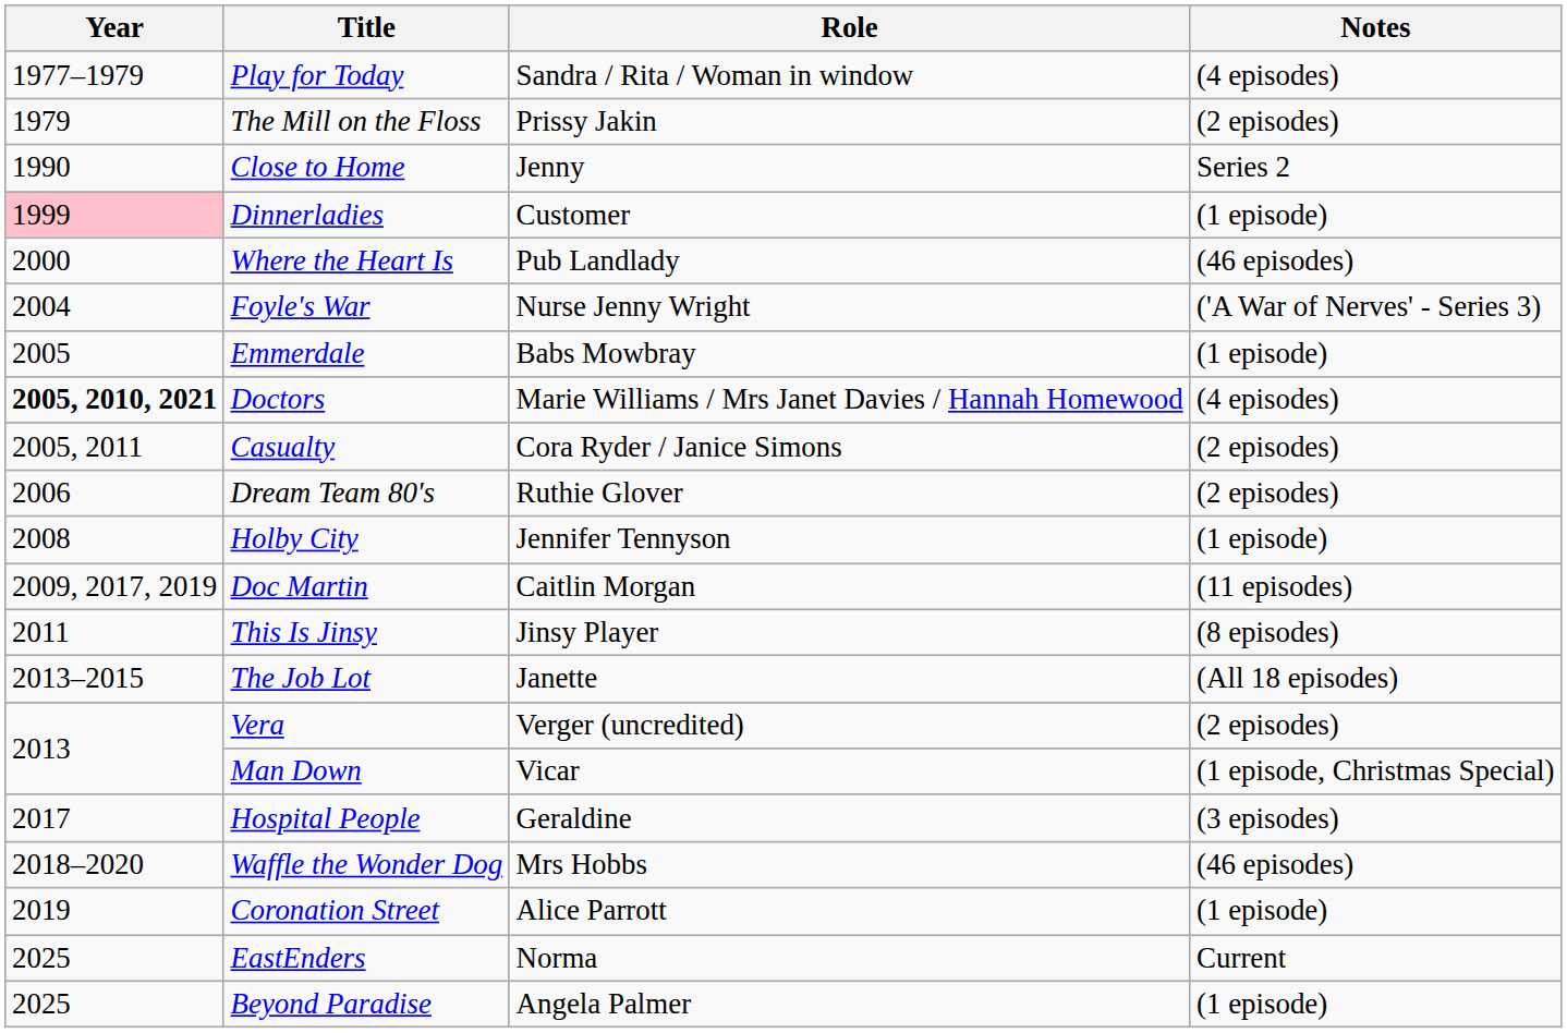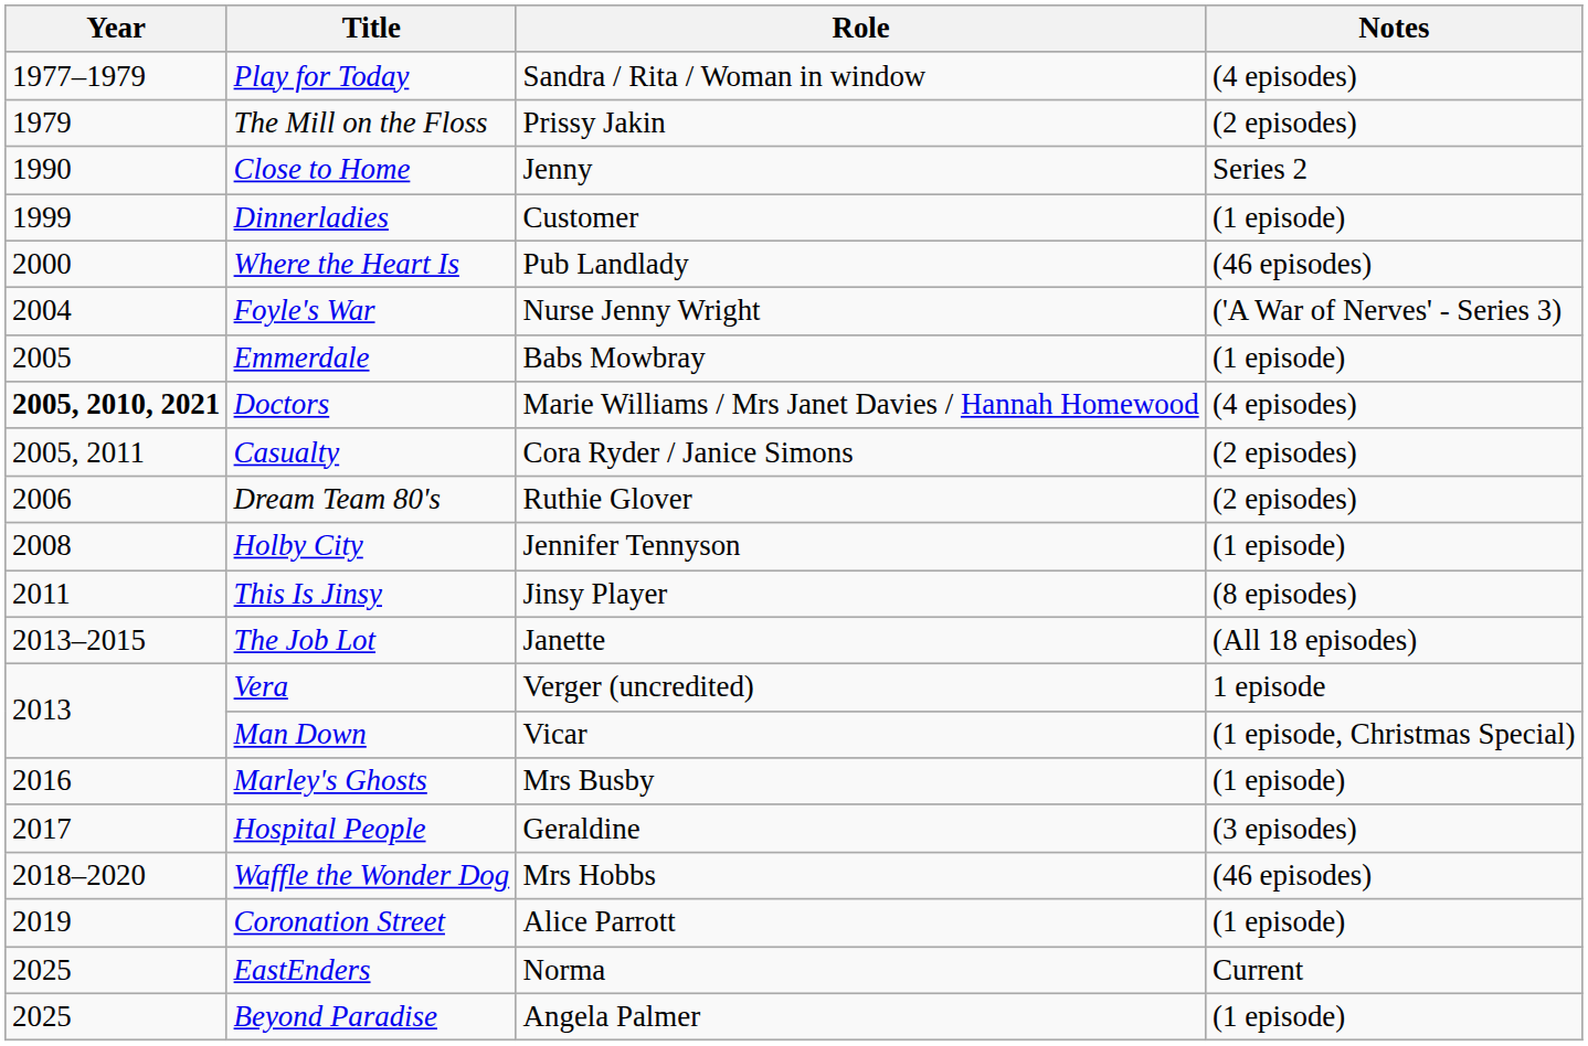Dinnerladies | Year: pink background -> no background
- row: 2009, 2017, 2019 | Doc Martin | Caitlin Morgan | (11 episodes)
Vera | Notes: (2 episodes) -> 1 episode
+ row: 2016 | Marley's Ghosts | Mrs Busby | (1 episode)
